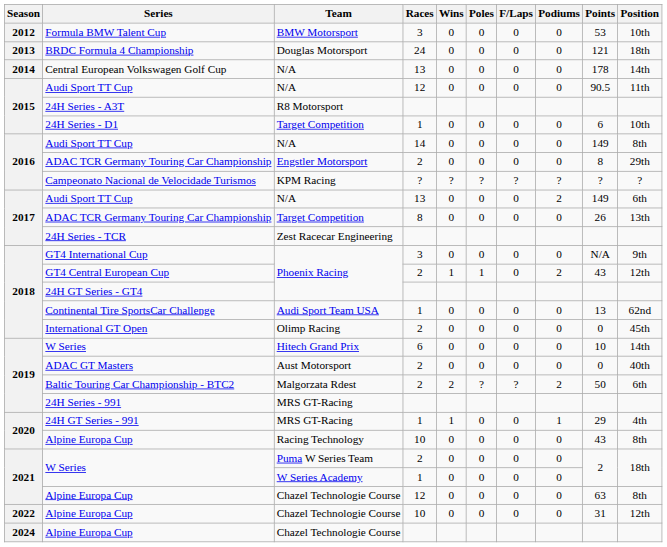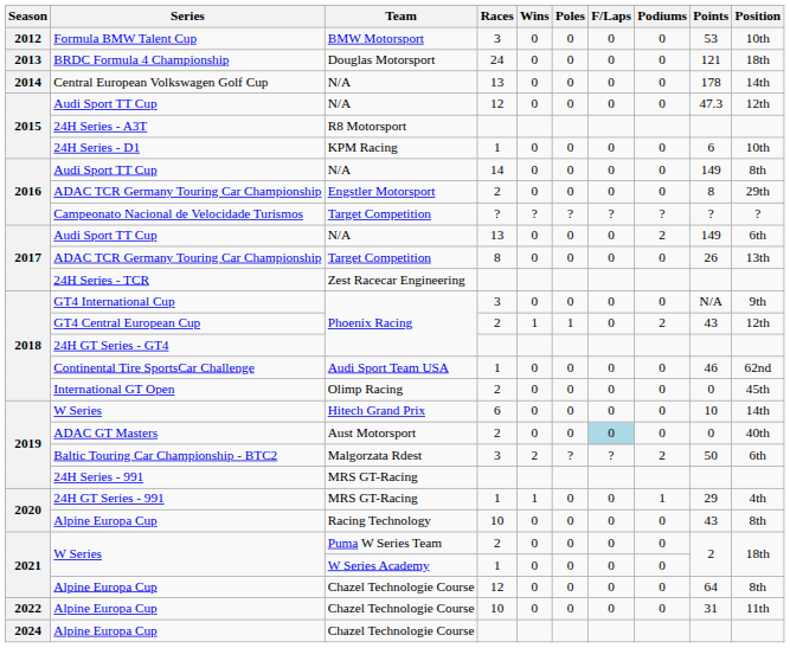2015 / Audi Sport TT Cup | Points: 90.5 -> 47.3
2015 / Audi Sport TT Cup | Position: 11th -> 12th
24H Series - D1 | Team: Target Competition -> KPM Racing
Campeonato Nacional de Velocidade Turismos | Team: KPM Racing -> Target Competition
Continental Tire SportsCar Challenge | Points: 13 -> 46
ADAC GT Masters | F/Laps: no background -> lightblue background
Baltic Touring Car Championship - BTC2 | Races: 2 -> 3
2021 / Alpine Europa Cup | Points: 63 -> 64
2022 / Alpine Europa Cup | Position: 12th -> 11th
